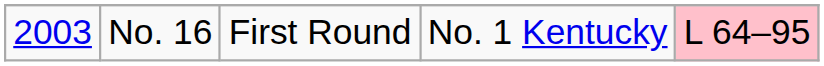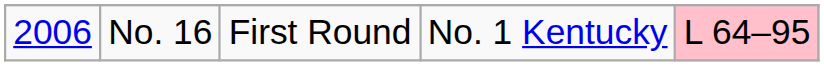No. 16 | column 1: 2003 -> 2006
